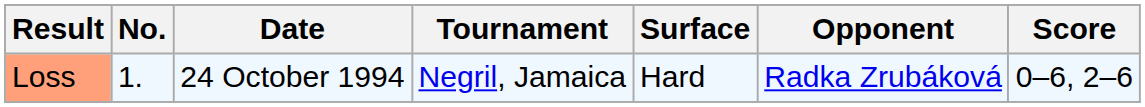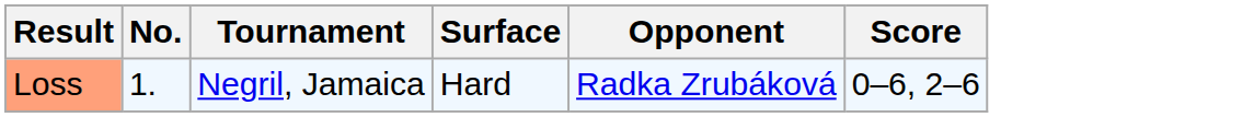- column: Date | 24 October 1994
